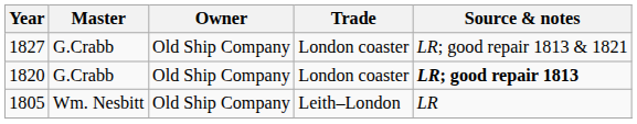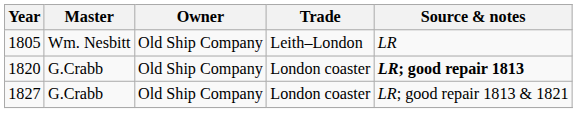rows swapped: 1805 <-> 1827
